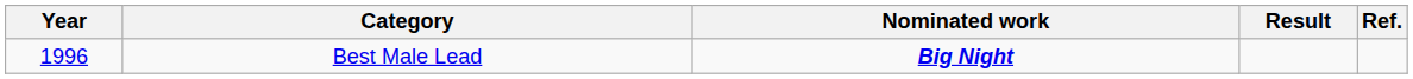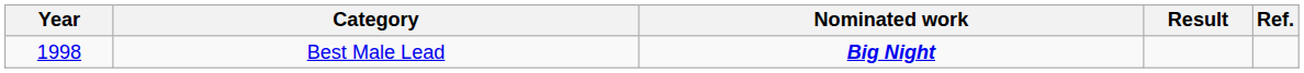Best Male Lead | Year: 1996 -> 1998
